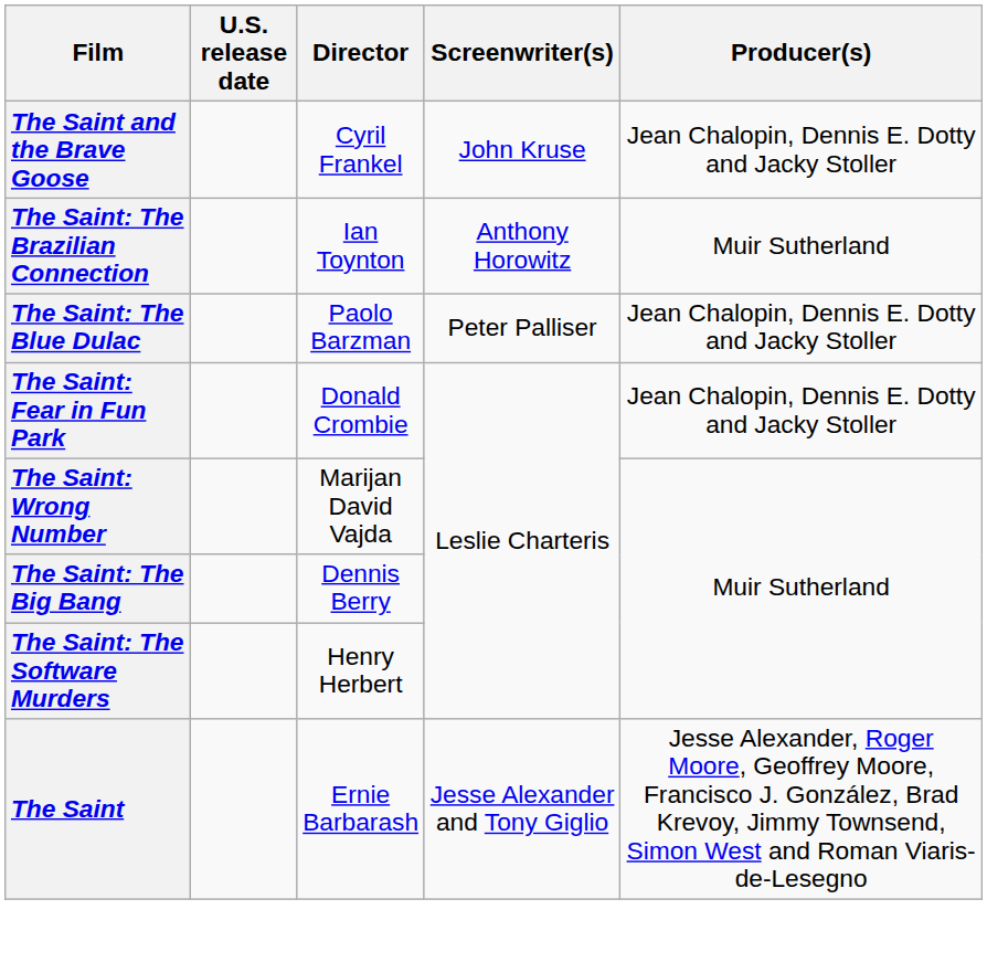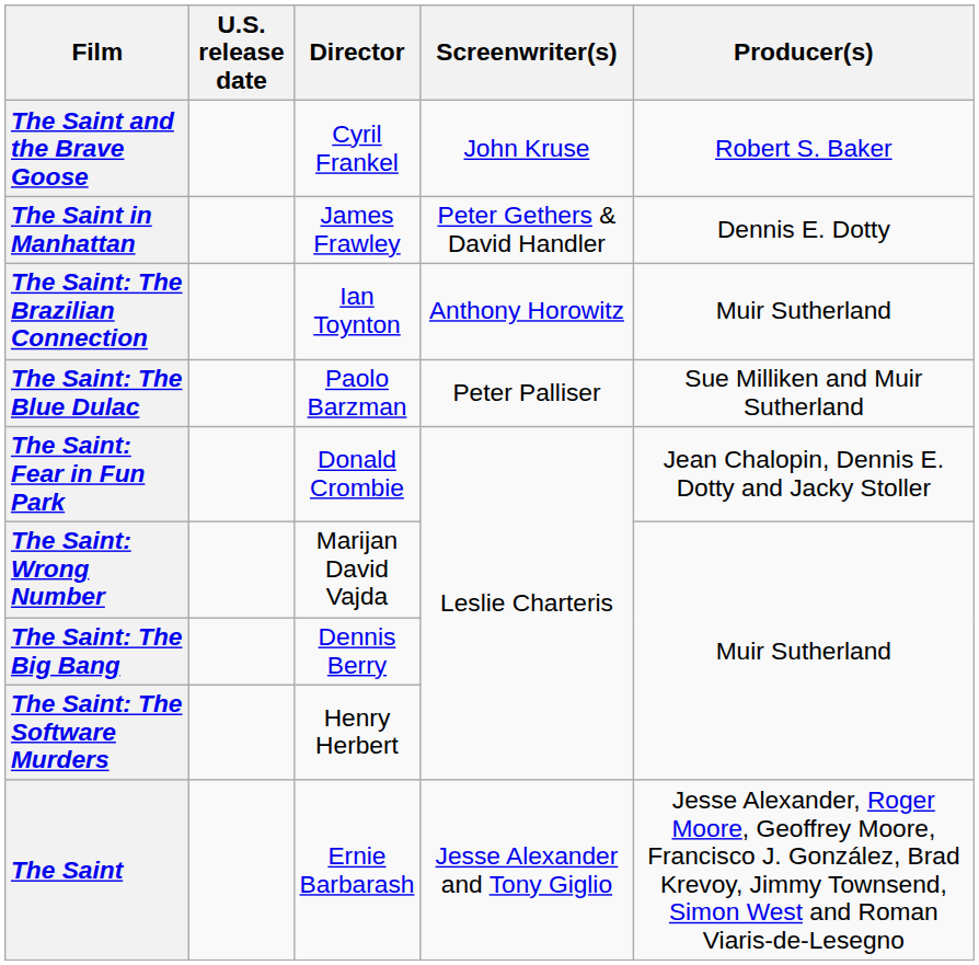The Saint and the Brave Goose | Producer(s): Jean Chalopin, Dennis E. Dotty and Jacky Stoller -> Robert S. Baker
+ row: The Saint in Manhattan | James Frawley | Peter Gethers & David Handler | Dennis E. Dotty
The Saint: The Blue Dulac | Producer(s): Jean Chalopin, Dennis E. Dotty and Jacky Stoller -> Sue Milliken and Muir Sutherland
